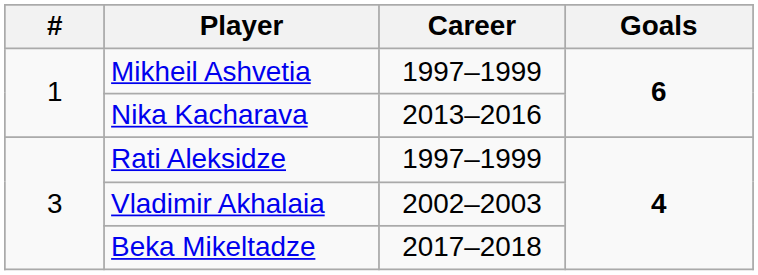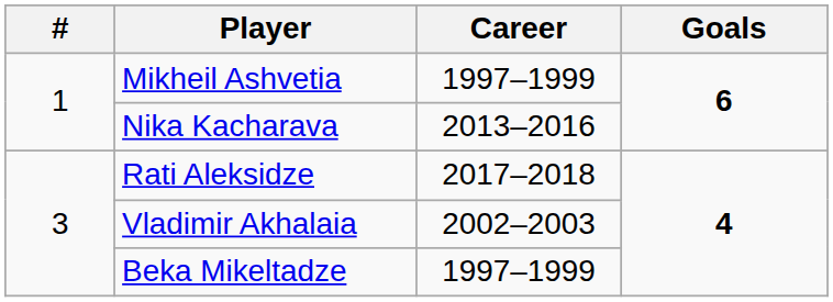Rati Aleksidze | Career: 1997–1999 -> 2017–2018
Beka Mikeltadze | Career: 2017–2018 -> 1997–1999
